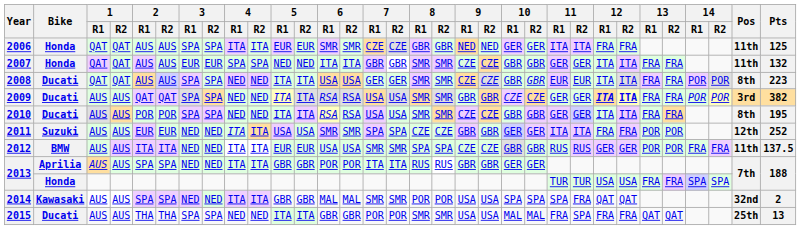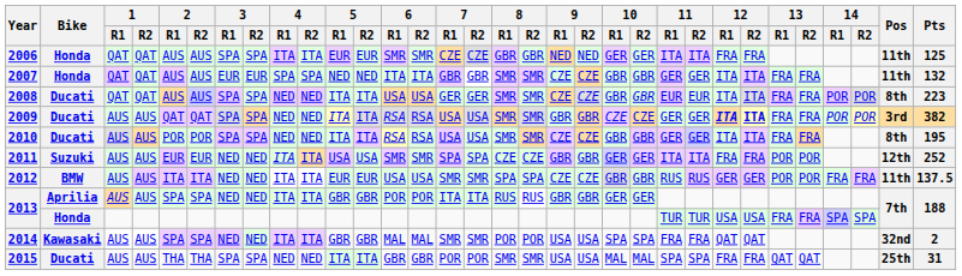2014 | 11 / R1: SPA -> FRA
2015 | 11 / R1: FRA -> SPA
2015 | Pts: 13 -> 31
